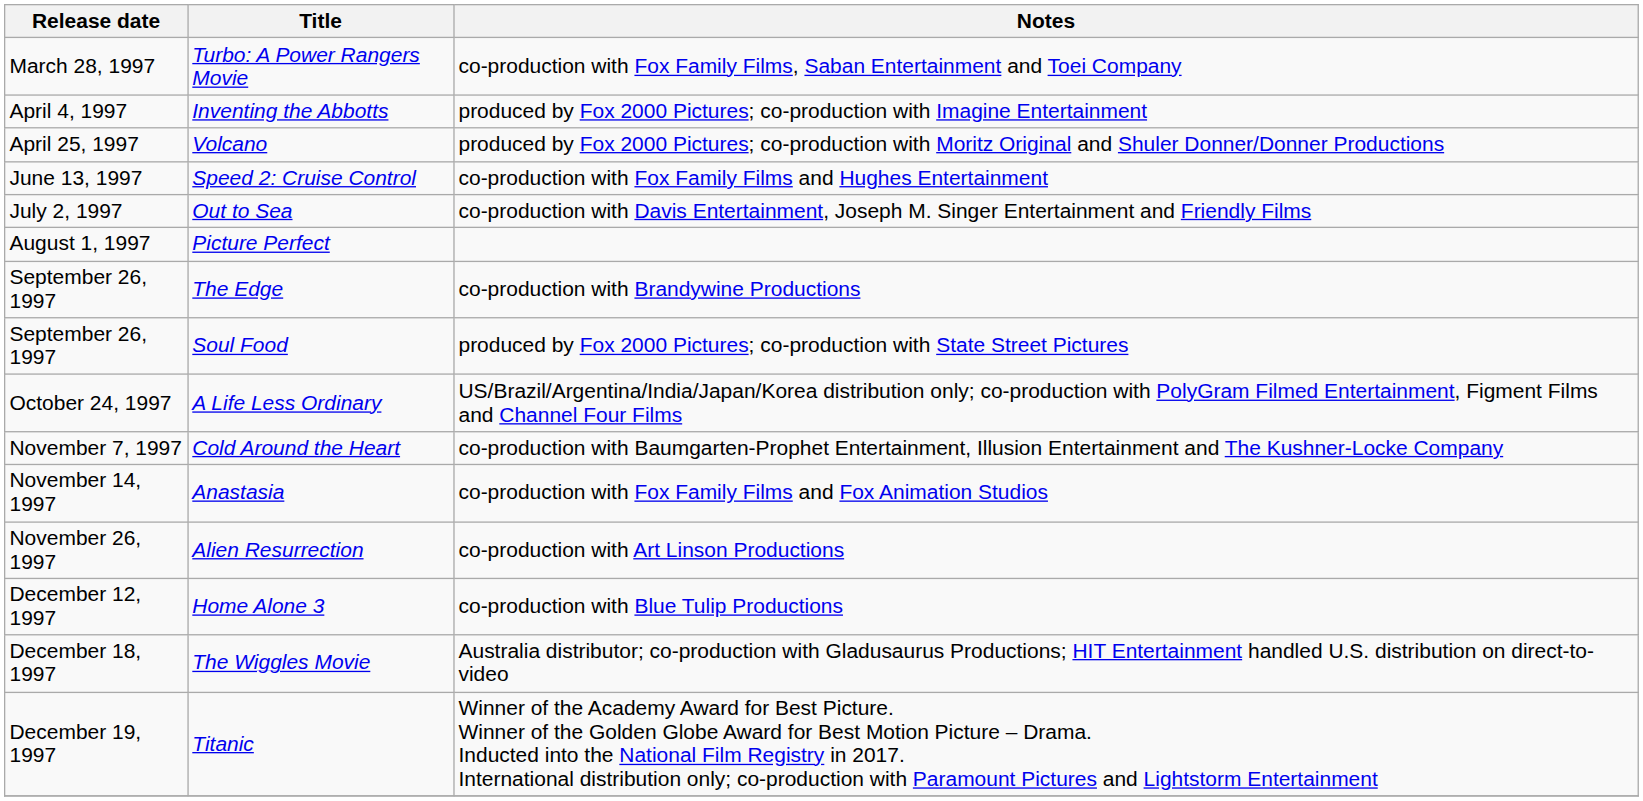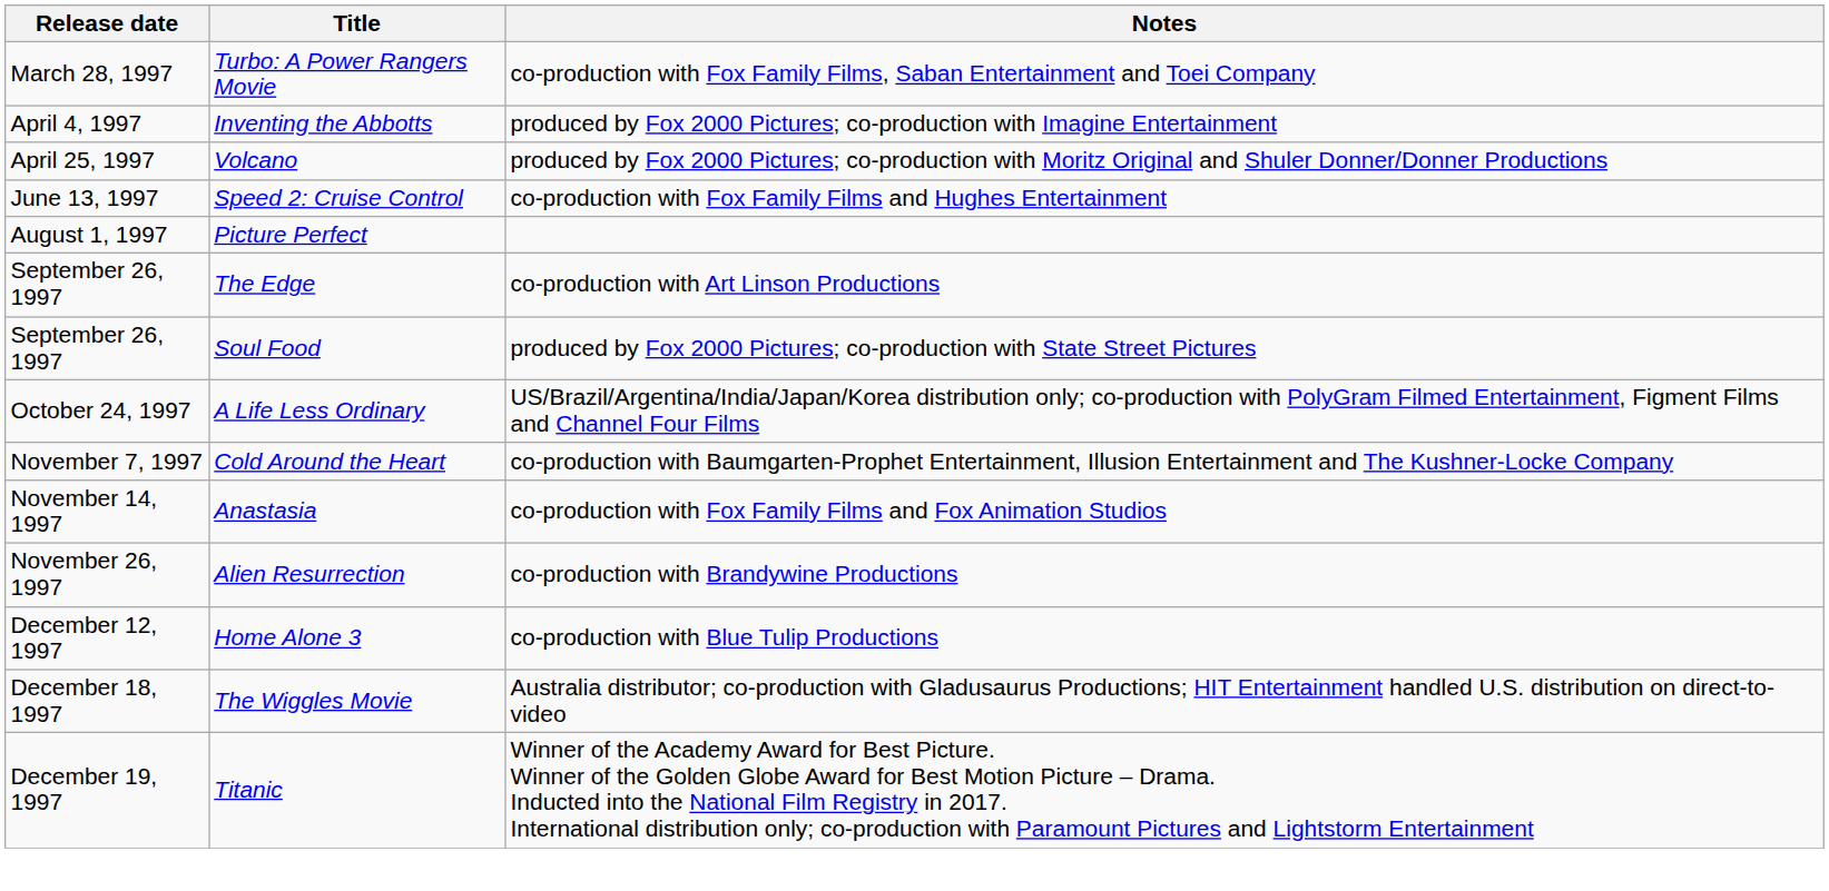- row: July 2, 1997 | Out to Sea | co-production with Davis Entertainment, Joseph M. Singer Entertainment and Friendly Films
The Edge | Notes: co-production with Brandywine Productions -> co-production with Art Linson Productions
Alien Resurrection | Notes: co-production with Art Linson Productions -> co-production with Brandywine Productions
